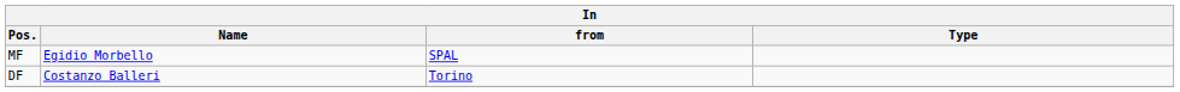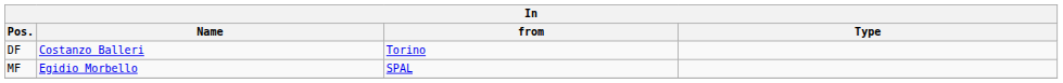rows swapped: DF <-> MF
